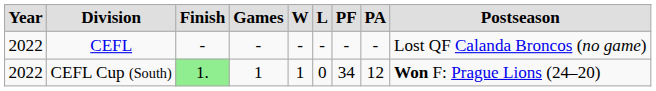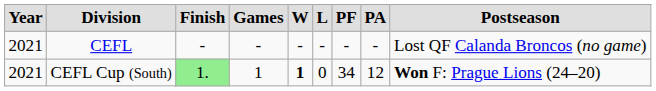CEFL | column 1: 2022 -> 2021
CEFL Cup (South) | column 1: 2022 -> 2021
CEFL Cup (South) | column 5: normal -> bold
